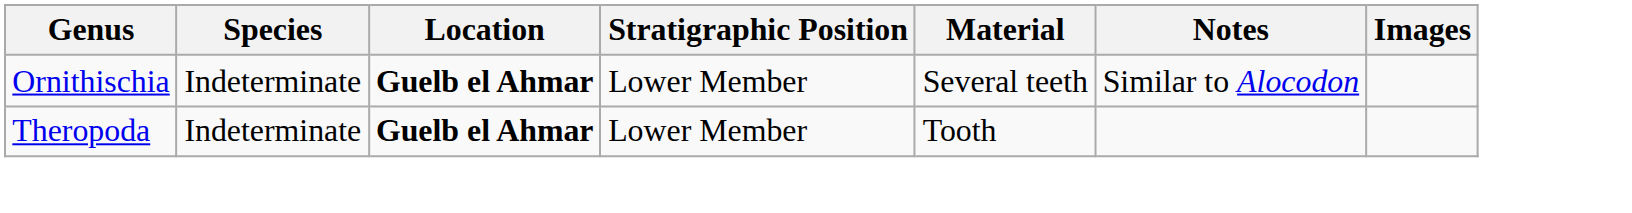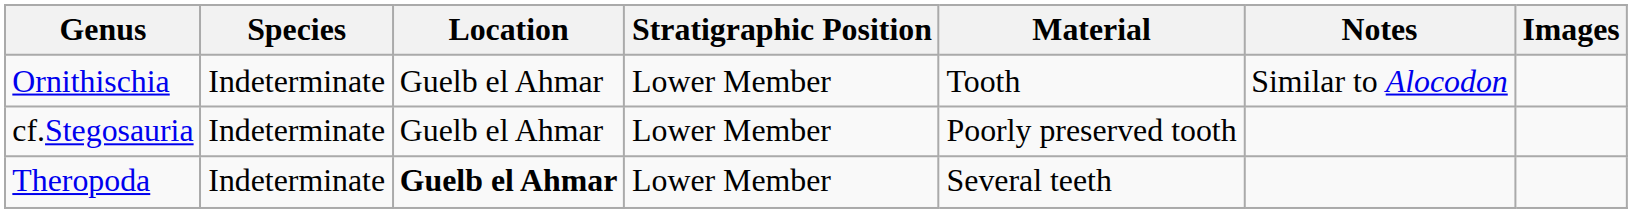Ornithischia | Location: bold -> normal
Ornithischia | Material: Several teeth -> Tooth
+ row: cf.Stegosauria | Indeterminate | Guelb el Ahmar | Lower Member | Poorly preserved tooth
Theropoda | Material: Tooth -> Several teeth
